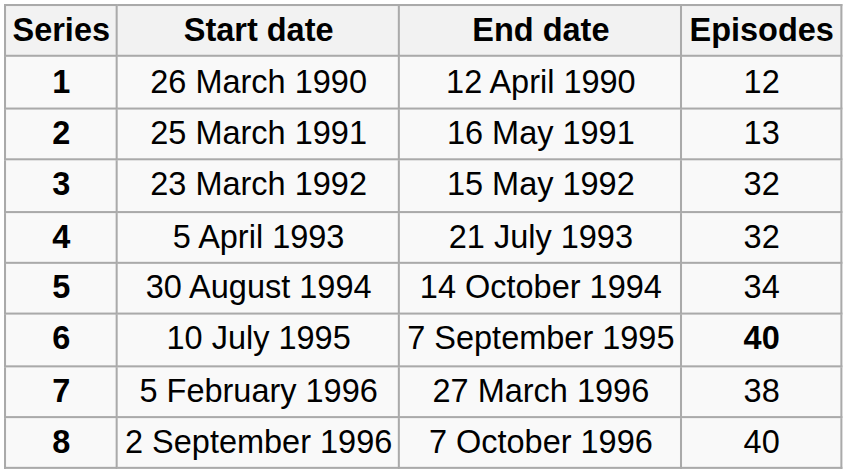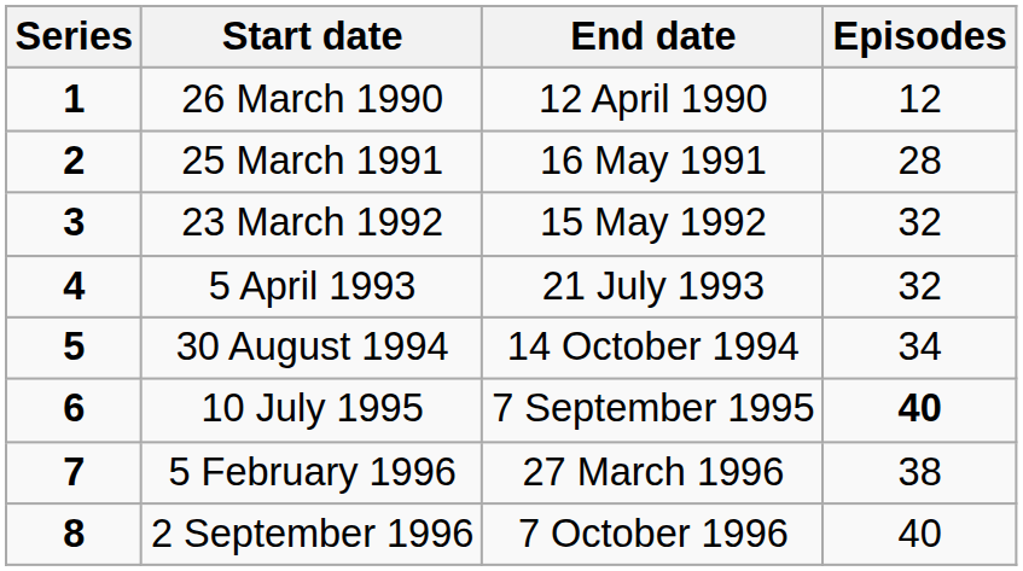25 March 1991 | Episodes: 13 -> 28
